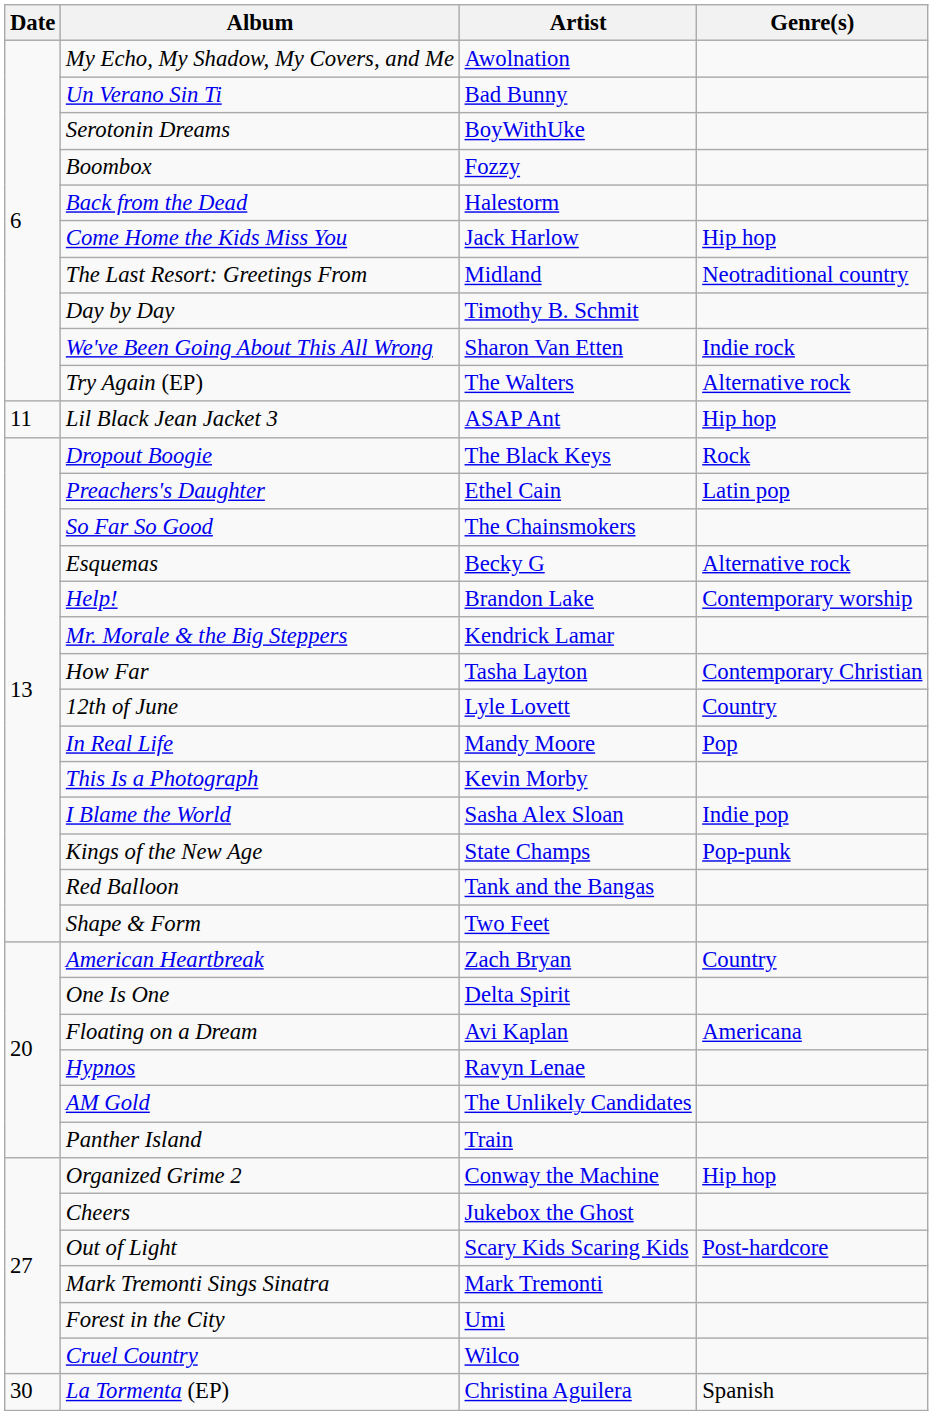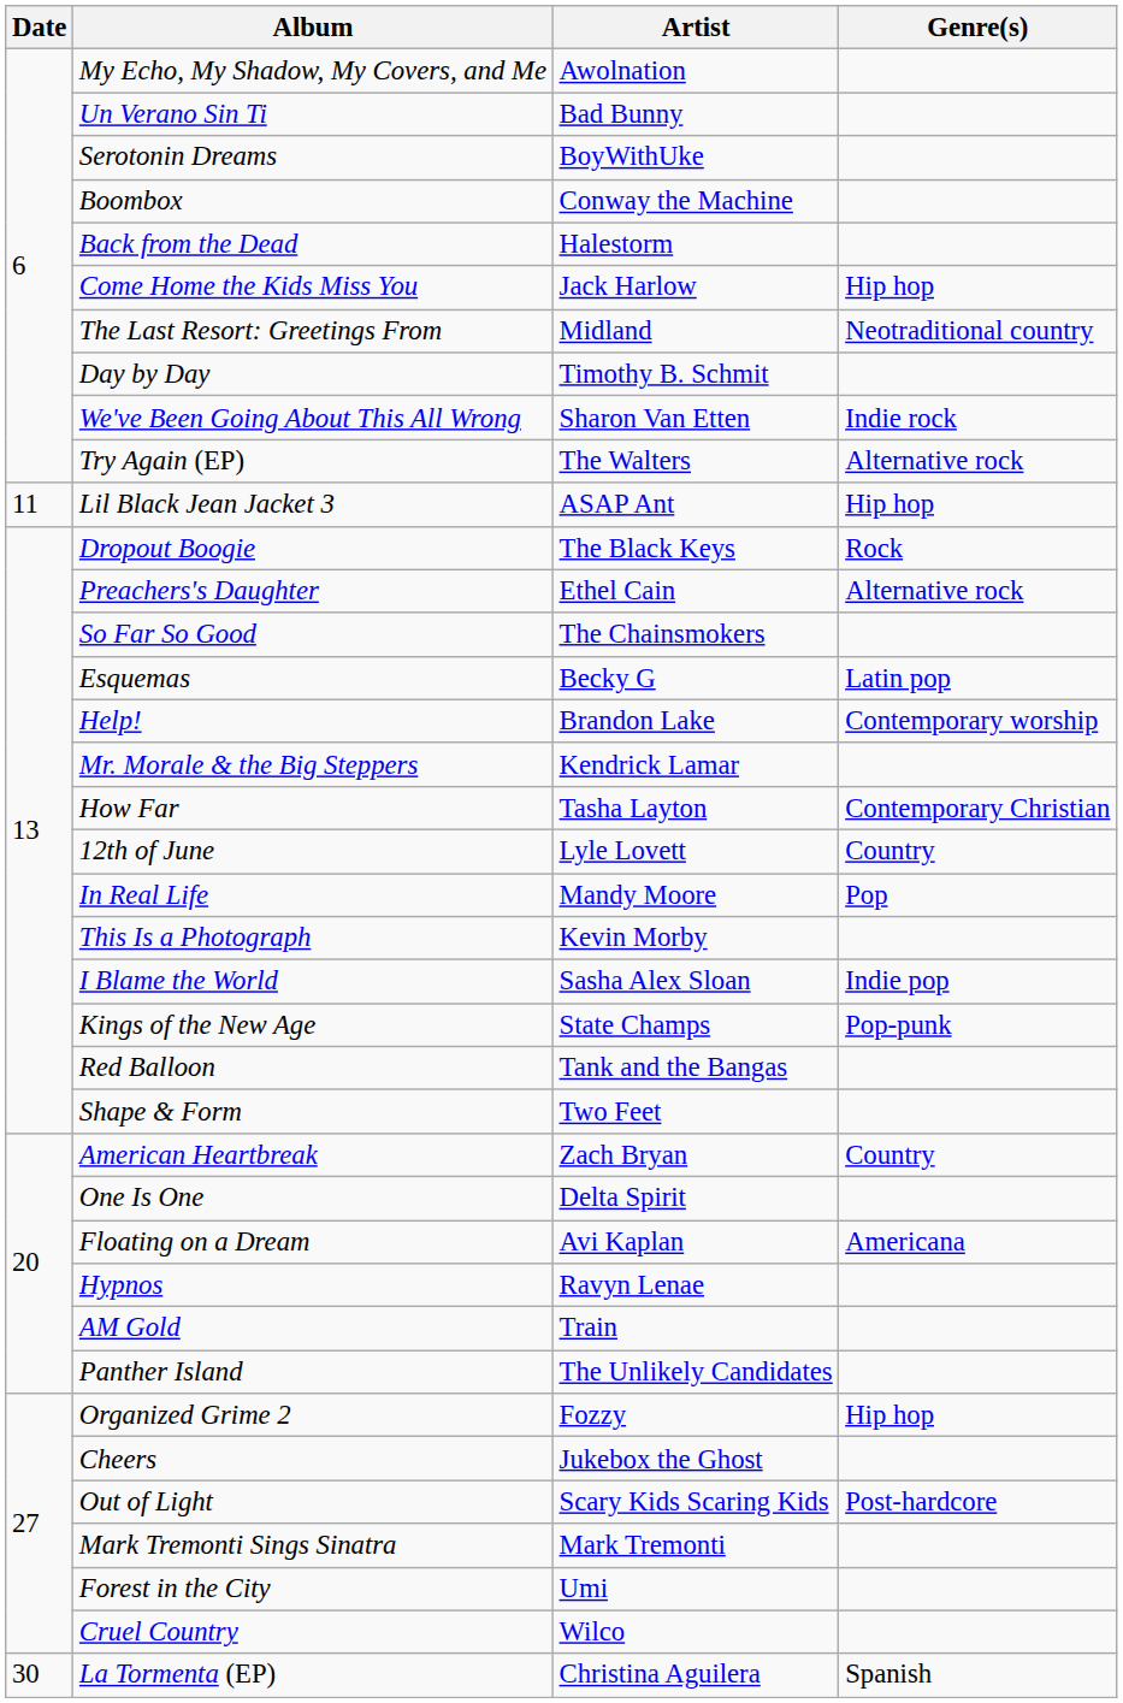Boombox | Artist: Fozzy -> Conway the Machine
Preachers's Daughter | Genre(s): Latin pop -> Alternative rock
Esquemas | Genre(s): Alternative rock -> Latin pop
AM Gold | Artist: The Unlikely Candidates -> Train
Panther Island | Artist: Train -> The Unlikely Candidates
Organized Grime 2 | Artist: Conway the Machine -> Fozzy
